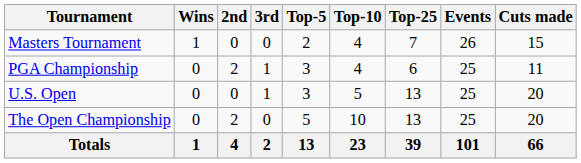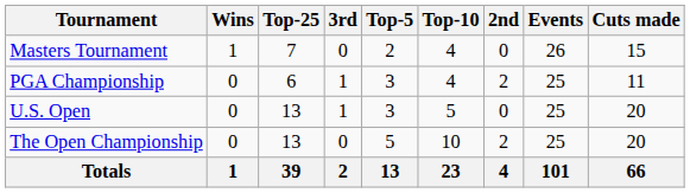columns swapped: 2nd <-> Top-25
